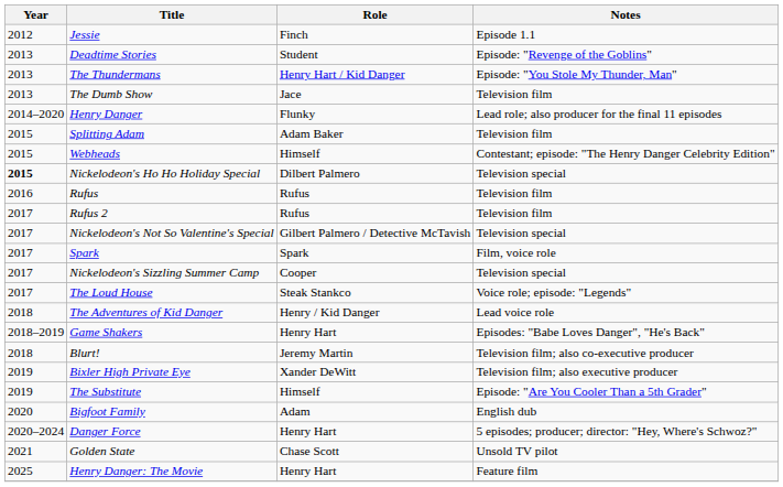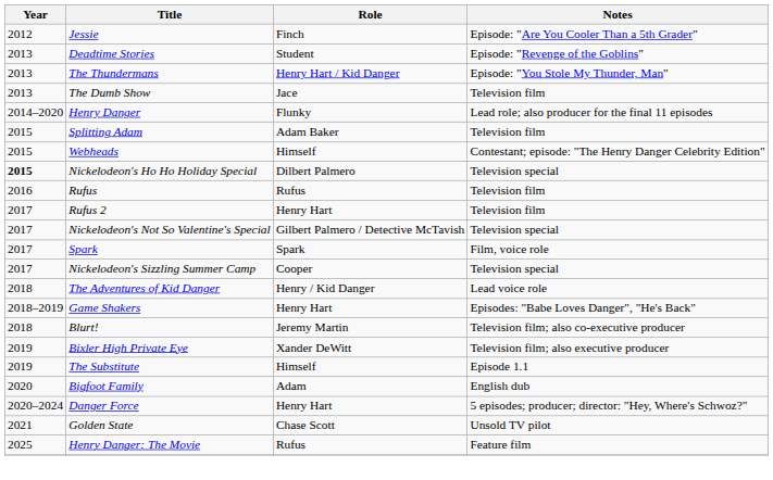Jessie | Notes: Episode 1.1 -> Episode: "Are You Cooler Than a 5th Grader"
Rufus 2 | Role: Rufus -> Henry Hart
- row: 2017 | The Loud House | Steak Stankco | Voice role; episode: "Legends"
The Substitute | Notes: Episode: "Are You Cooler Than a 5th Grader" -> Episode 1.1
Henry Danger: The Movie | Role: Henry Hart -> Rufus
